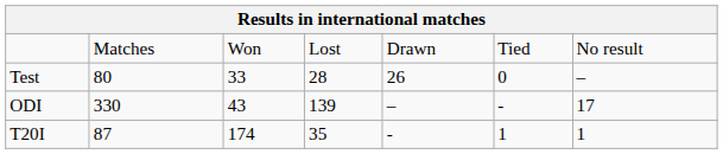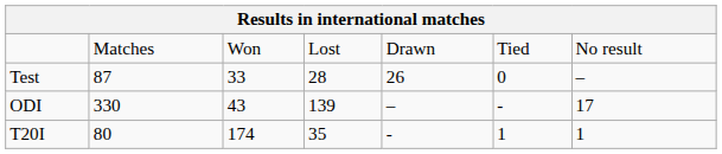Test | column 2: 80 -> 87
T20I | column 2: 87 -> 80
